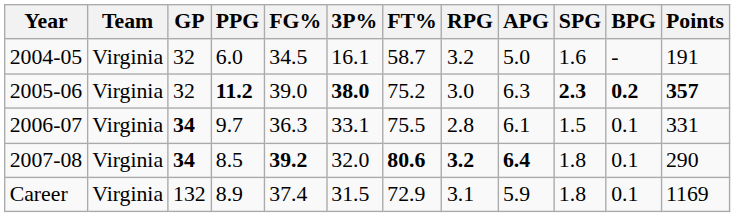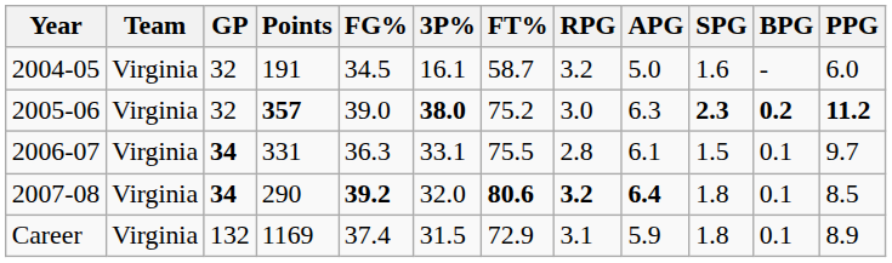columns swapped: Points <-> PPG
